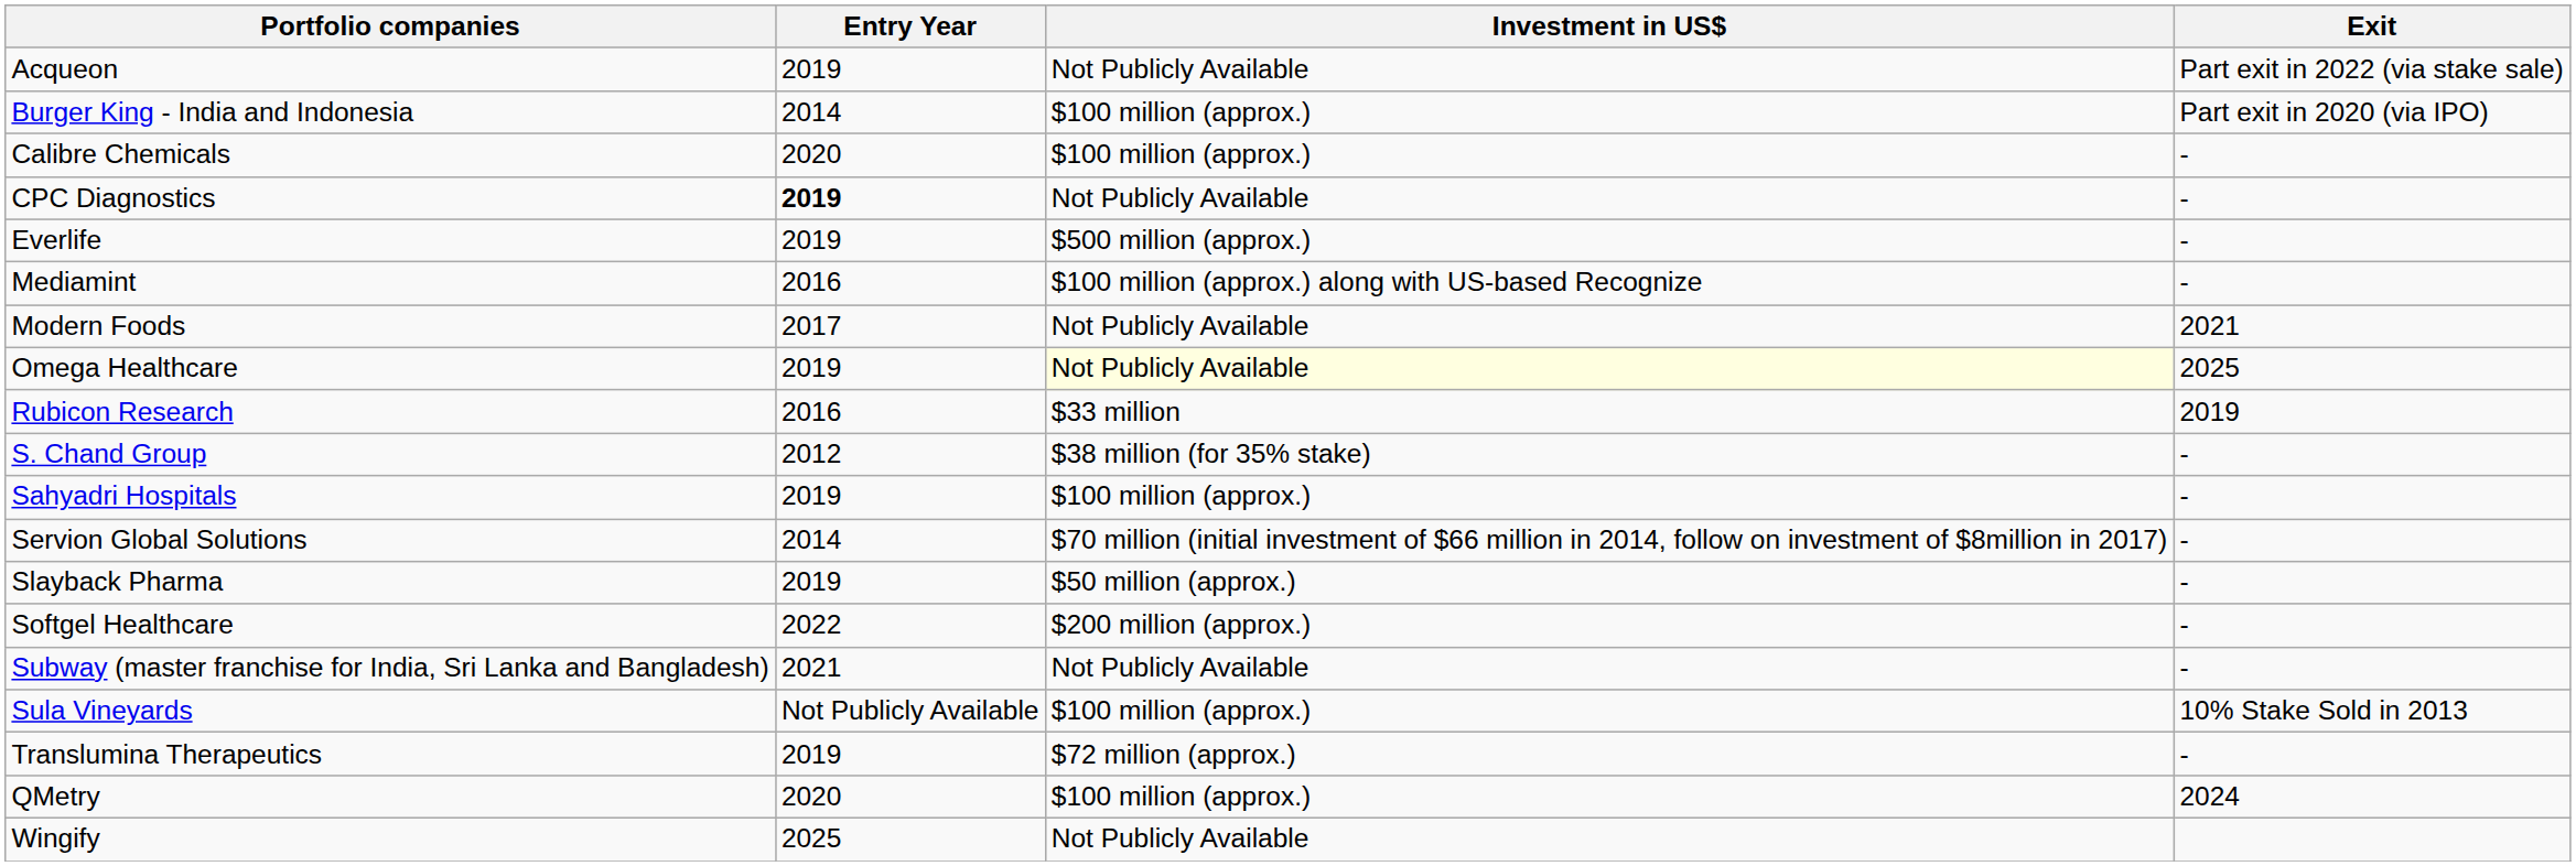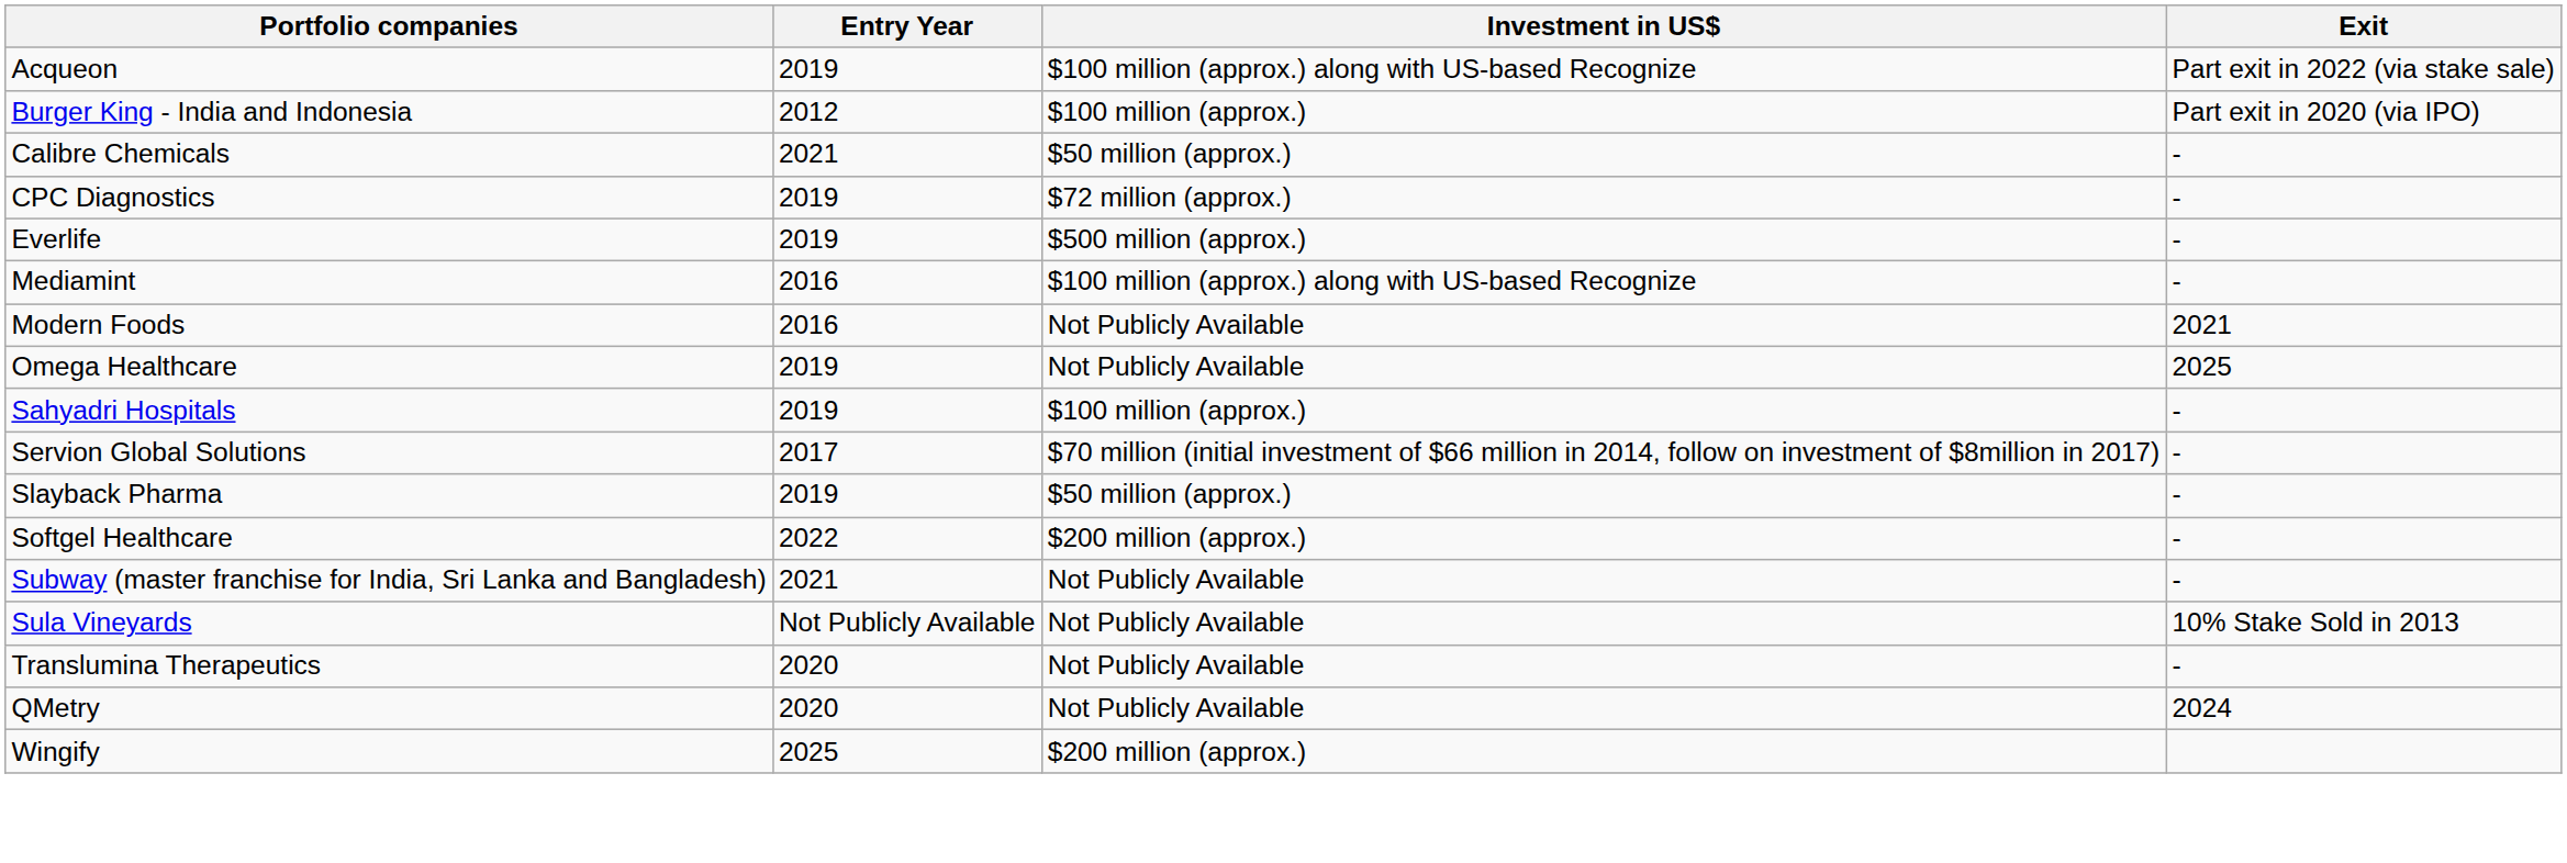Acqueon | Investment in US$: Not Publicly Available -> $100 million (approx.) along with US-based Recognize
Burger King - India and Indonesia | Entry Year: 2014 -> 2012
Calibre Chemicals | Entry Year: 2020 -> 2021
Calibre Chemicals | Investment in US$: $100 million (approx.) -> $50 million (approx.)
CPC Diagnostics | Entry Year: bold -> normal
CPC Diagnostics | Investment in US$: Not Publicly Available -> $72 million (approx.)
Modern Foods | Entry Year: 2017 -> 2016
Omega Healthcare | Investment in US$: lightyellow background -> no background
- row: Rubicon Research | 2016 | $33 million | 2019
- row: S. Chand Group | 2012 | $38 million (for 35% stake) | -
Servion Global Solutions | Entry Year: 2014 -> 2017
Sula Vineyards | Investment in US$: $100 million (approx.) -> Not Publicly Available
Translumina Therapeutics | Entry Year: 2019 -> 2020
Translumina Therapeutics | Investment in US$: $72 million (approx.) -> Not Publicly Available
QMetry | Investment in US$: $100 million (approx.) -> Not Publicly Available
Wingify | Investment in US$: Not Publicly Available -> $200 million (approx.)
